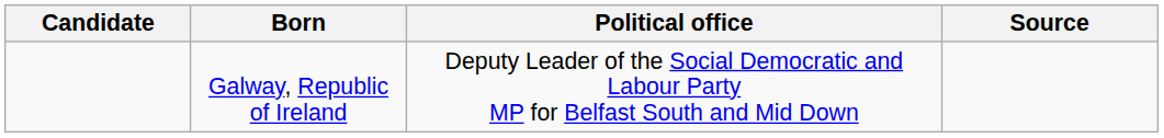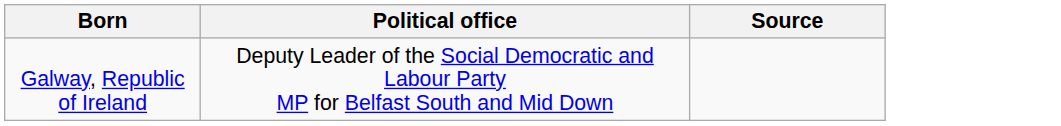- column: Candidate
